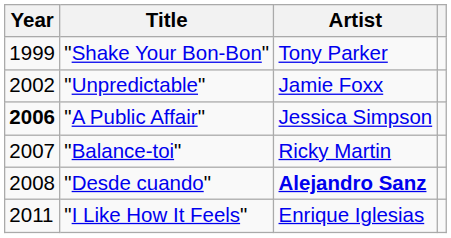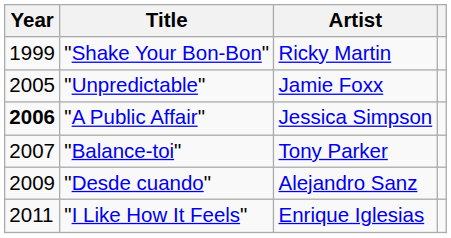"Shake Your Bon-Bon" | Artist: Tony Parker -> Ricky Martin
"Unpredictable" | Year: 2002 -> 2005
"Balance-toi" | Artist: Ricky Martin -> Tony Parker
"Desde cuando" | Year: 2008 -> 2009
"Desde cuando" | Artist: bold -> normal
